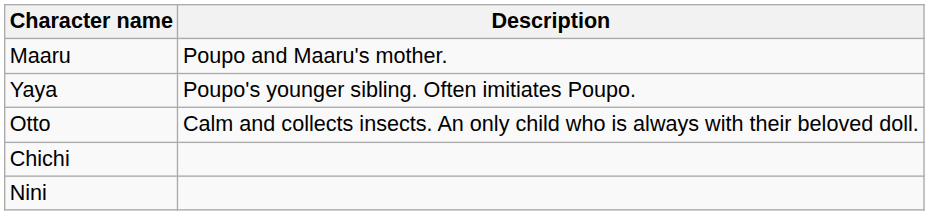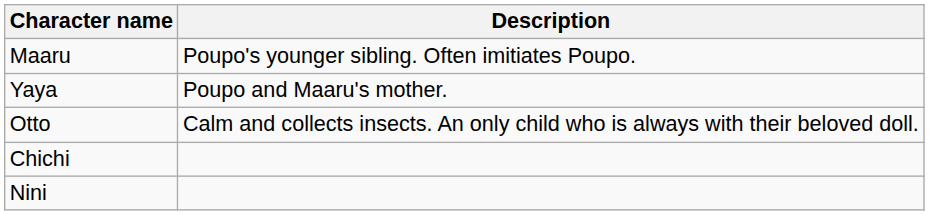Maaru | Description: Poupo and Maaru's mother. -> Poupo's younger sibling. Often imitiates Poupo.
Yaya | Description: Poupo's younger sibling. Often imitiates Poupo. -> Poupo and Maaru's mother.
